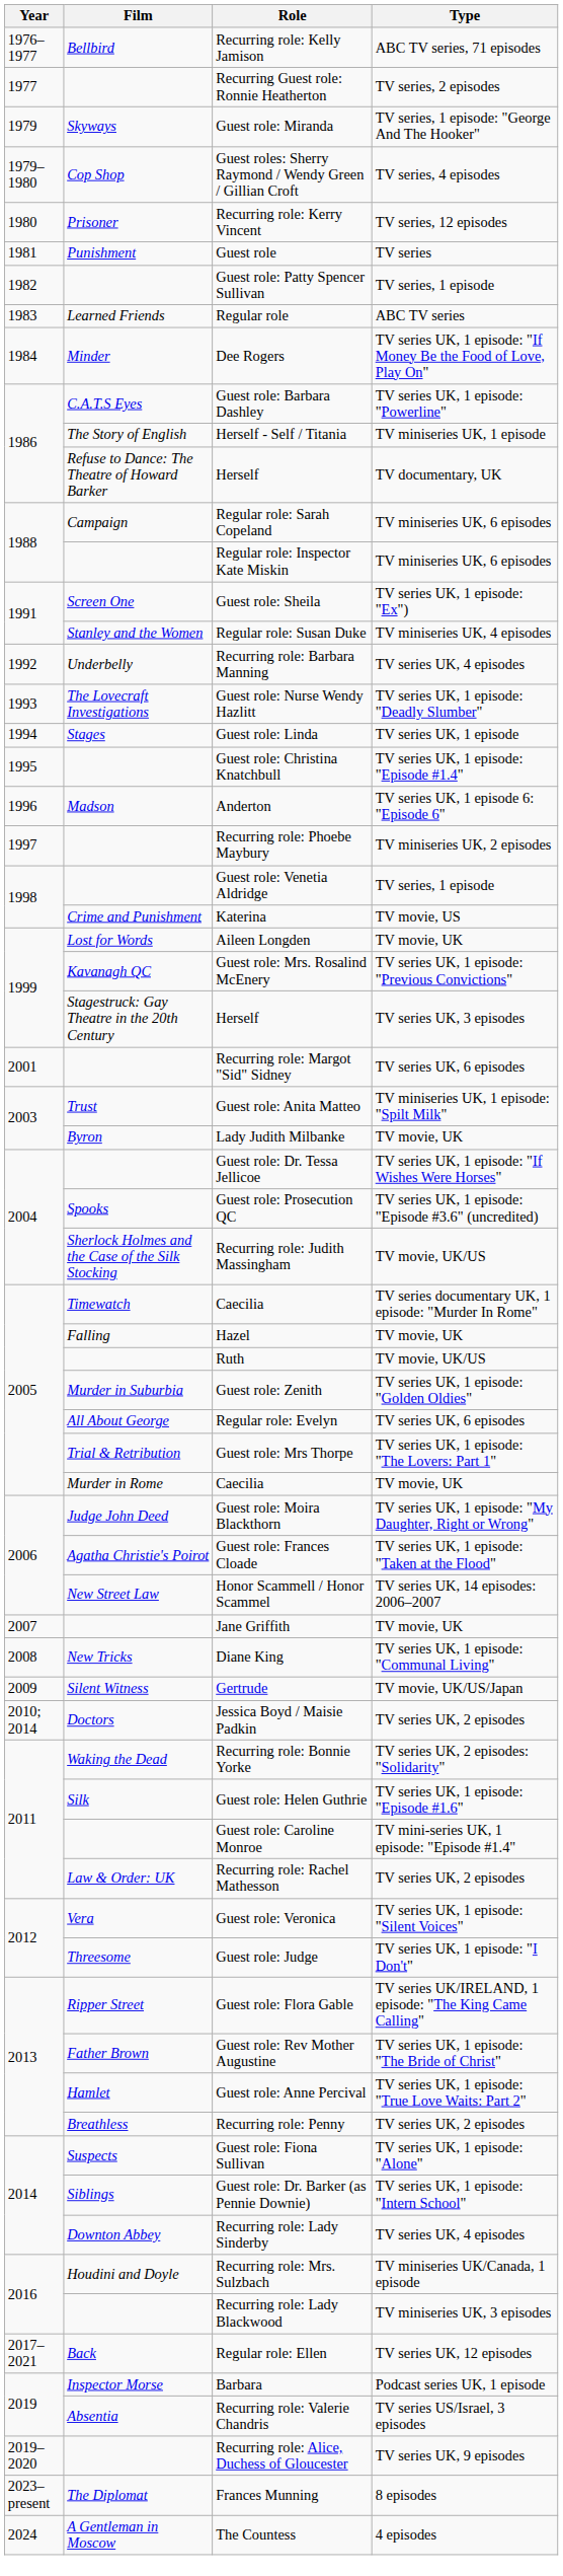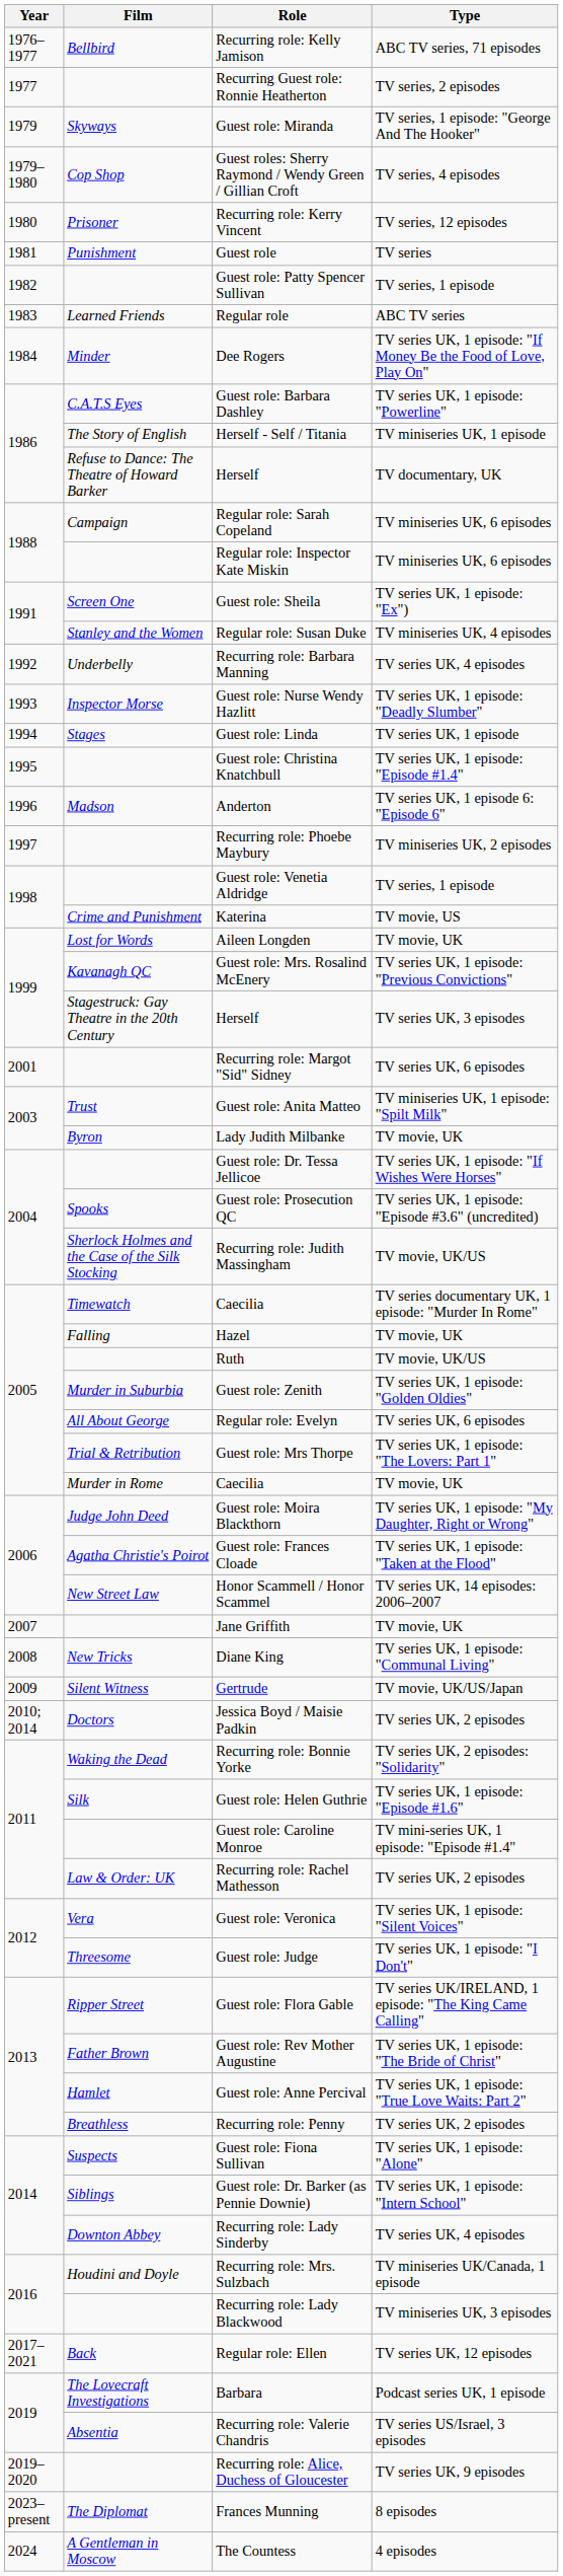Guest role: Nurse Wendy Hazlitt | Film: The Lovecraft Investigations -> Inspector Morse
Barbara | Film: Inspector Morse -> The Lovecraft Investigations
